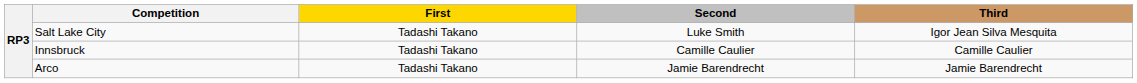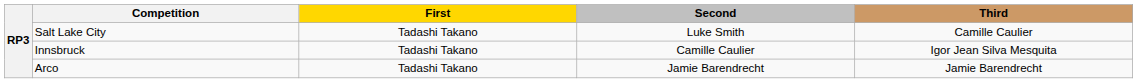Salt Lake City | Third: Igor Jean Silva Mesquita -> Camille Caulier
Innsbruck | Third: Camille Caulier -> Igor Jean Silva Mesquita
